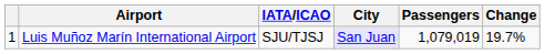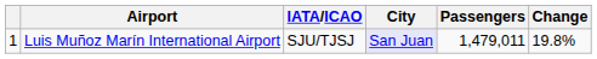Luis Muñoz Marín International Airport | Passengers: 1,079,019 -> 1,479,011
Luis Muñoz Marín International Airport | Change: 19.7% -> 19.8%
